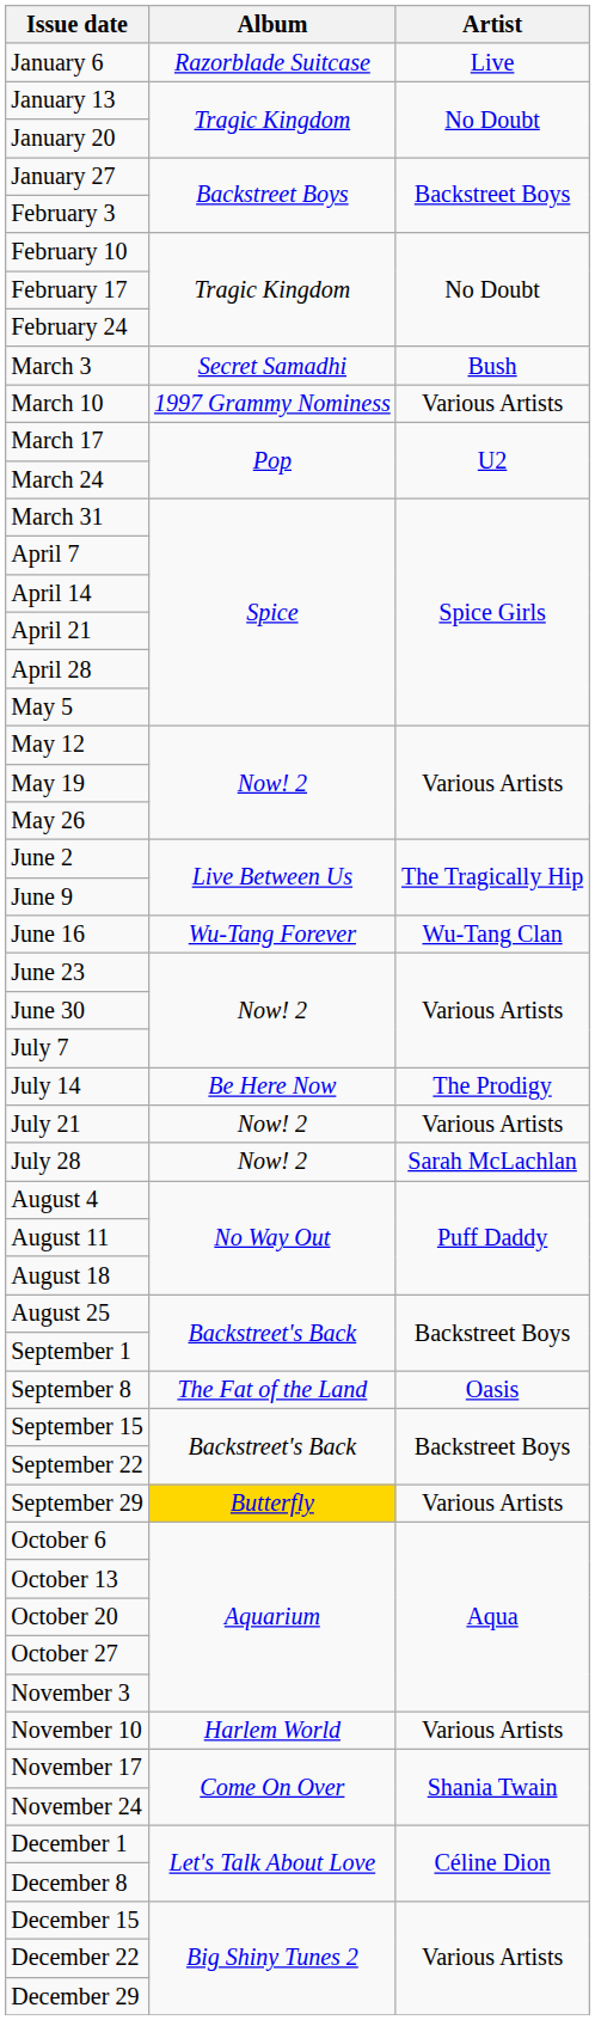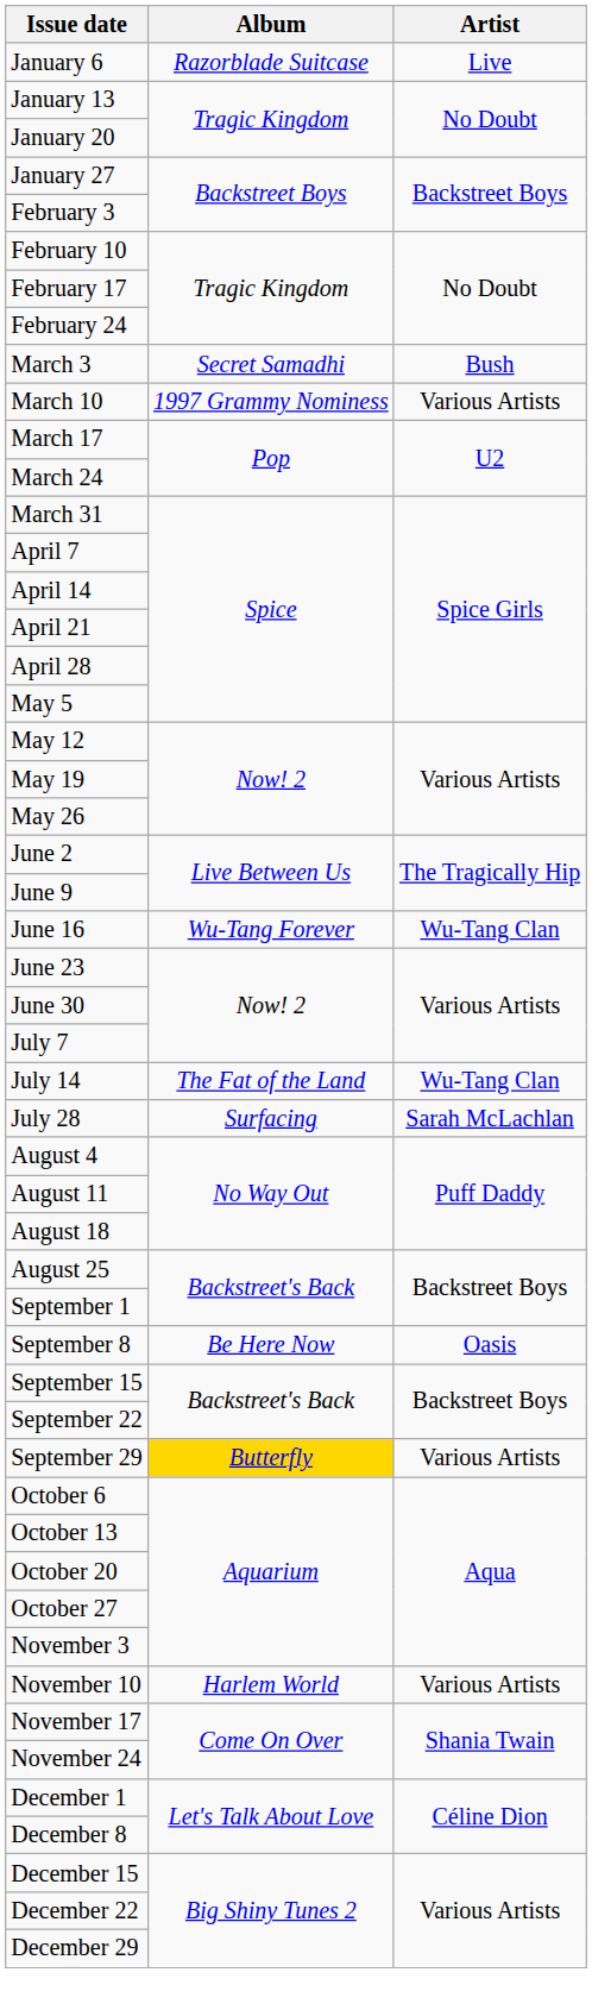July 14 | Album: Be Here Now -> The Fat of the Land
July 14 | Artist: The Prodigy -> Wu-Tang Clan
- row: July 21 | Now! 2 | Various Artists
July 28 | Album: Now! 2 -> Surfacing
September 8 | Album: The Fat of the Land -> Be Here Now
